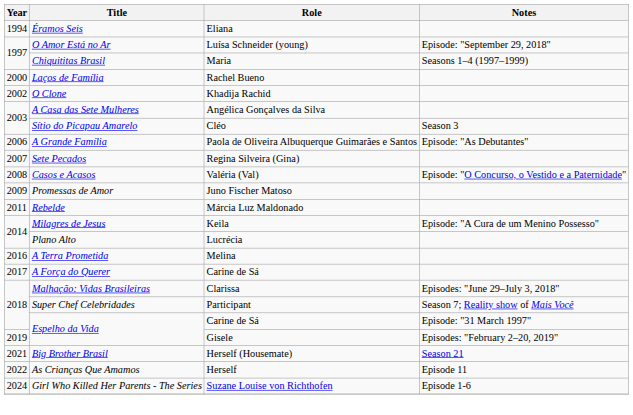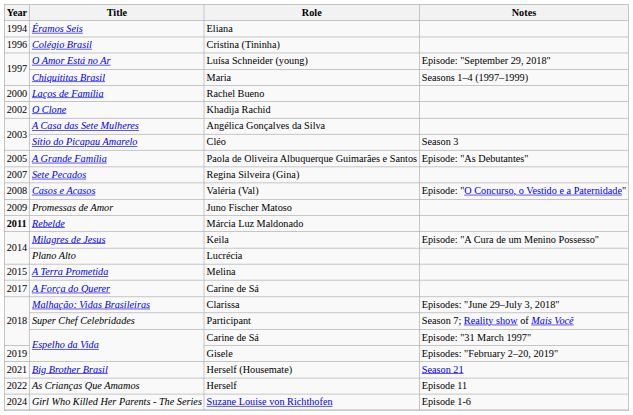+ row: 1996 | Colégio Brasil | Cristina (Tininha)
A Grande Família | Year: 2006 -> 2005
Rebelde | Year: normal -> bold
A Terra Prometida | Year: 2016 -> 2015
